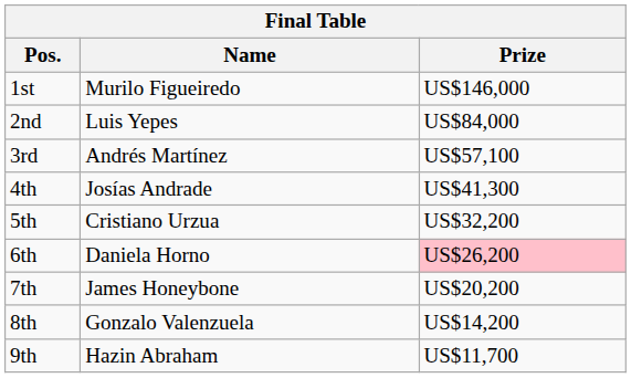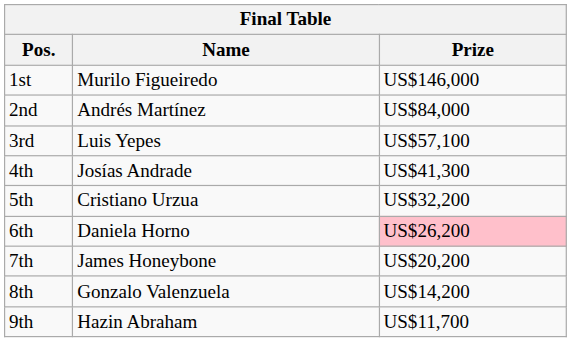2nd | Name: Luis Yepes -> Andrés Martínez
3rd | Name: Andrés Martínez -> Luis Yepes
